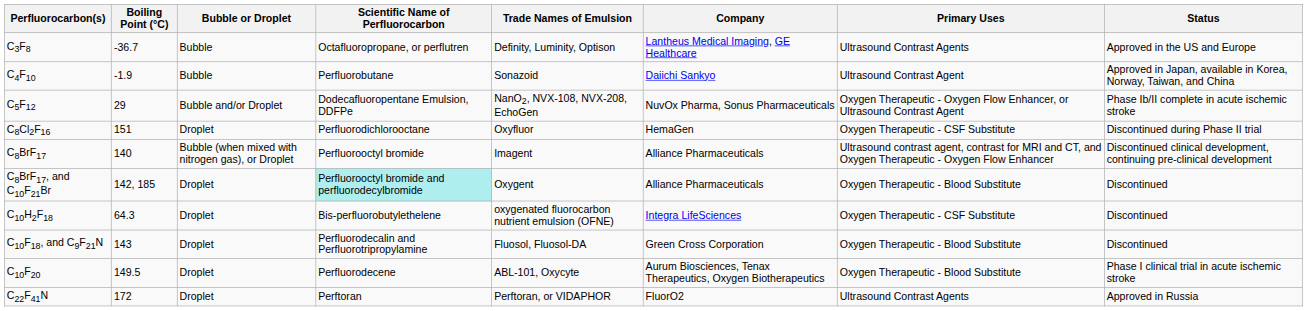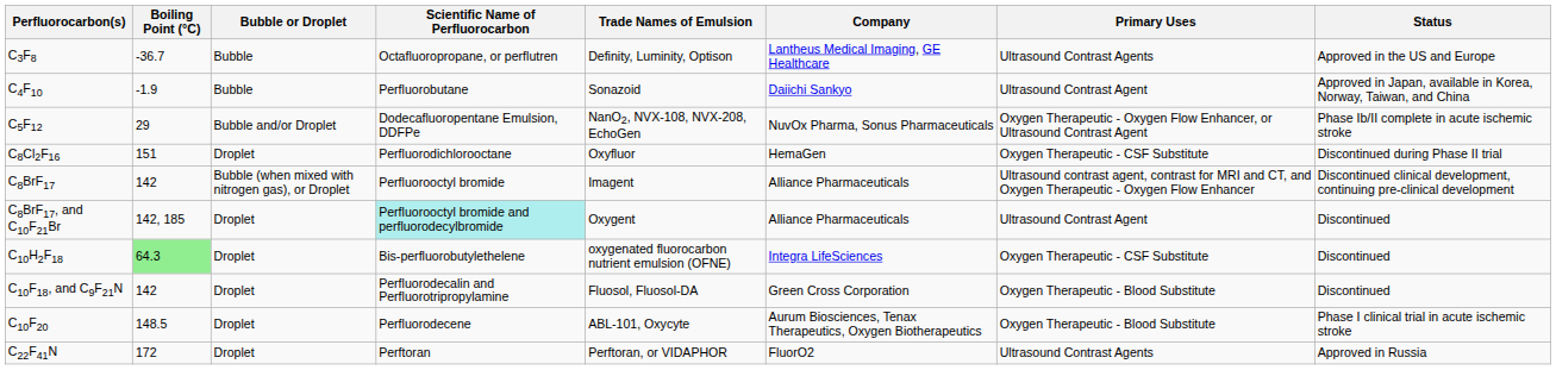C8BrF17 | Boiling Point (°C): 140 -> 142
C8BrF17, and C10F21Br | Primary Uses: Oxygen Therapeutic - Blood Substitute -> Ultrasound Contrast Agent
C10H2F18 | Boiling Point (°C): no background -> lightgreen background
C10F18, and C9F21N | Boiling Point (°C): 143 -> 142
C10F20 | Boiling Point (°C): 149.5 -> 148.5
